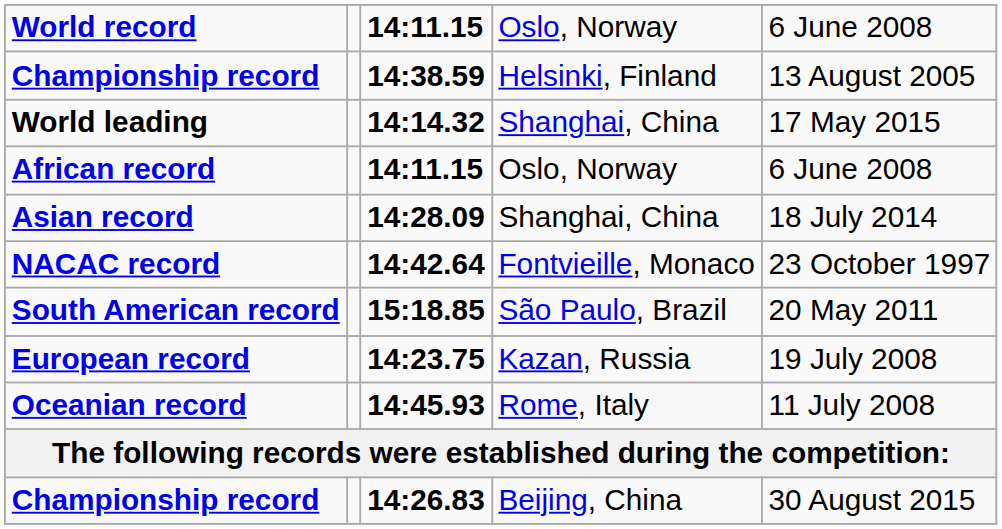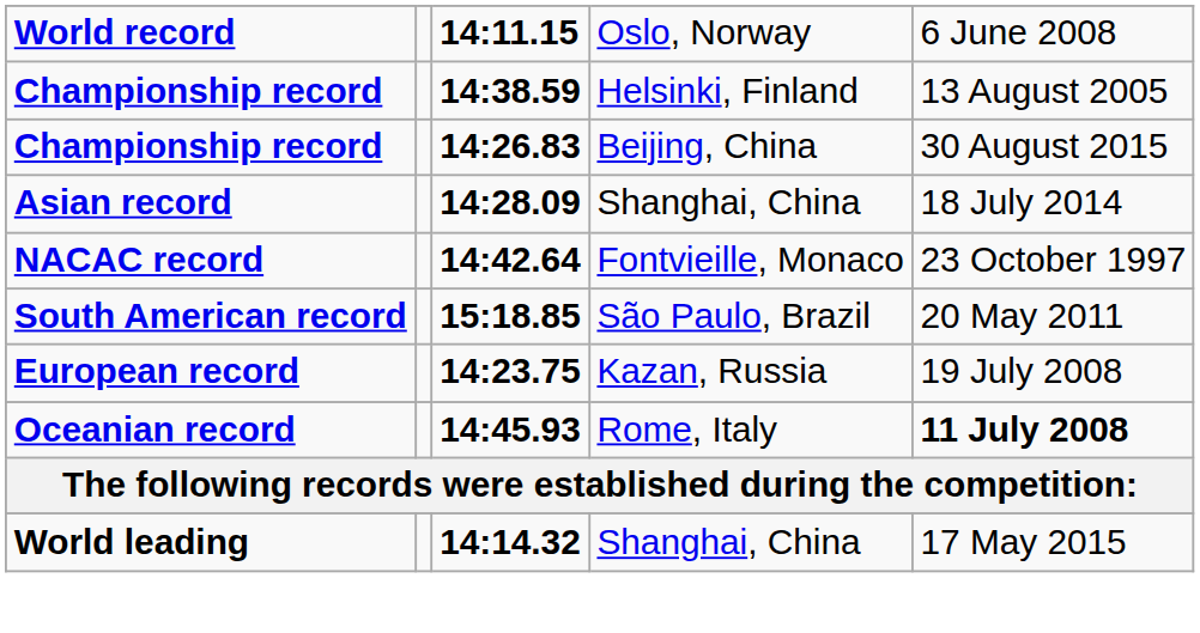rows swapped: 14:14.32 <-> 14:26.83
- row: African record | 14:11.15 | Oslo, Norway | 6 June 2008
14:45.93 | column 5: normal -> bold
